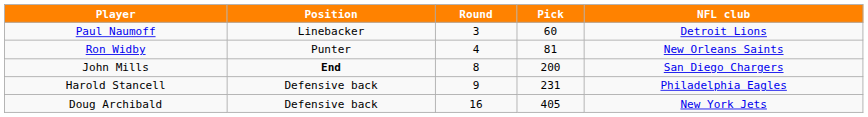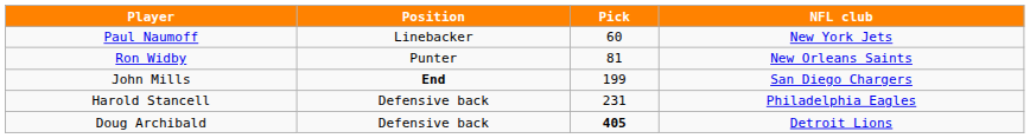- column: Round | 3 | 4 | 8 | 9 | 16
Paul Naumoff | NFL club: Detroit Lions -> New York Jets
John Mills | Pick: 200 -> 199
Doug Archibald | Pick: normal -> bold
Doug Archibald | NFL club: New York Jets -> Detroit Lions
